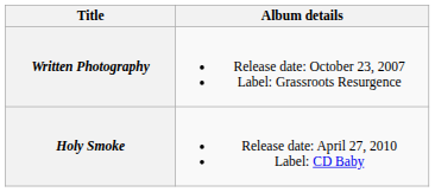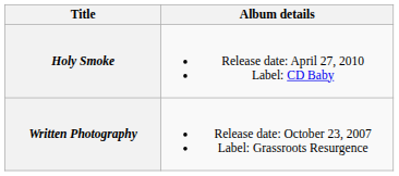rows swapped: Written Photography <-> Holy Smoke
